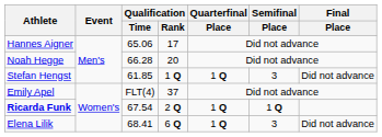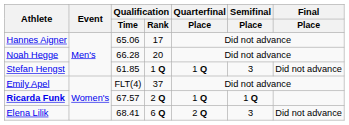Ricarda Funk | Qualification / Time: 67.54 -> 67.57
Elena Lilik | Quarterfinal / Place: 1 Q -> 2 Q
